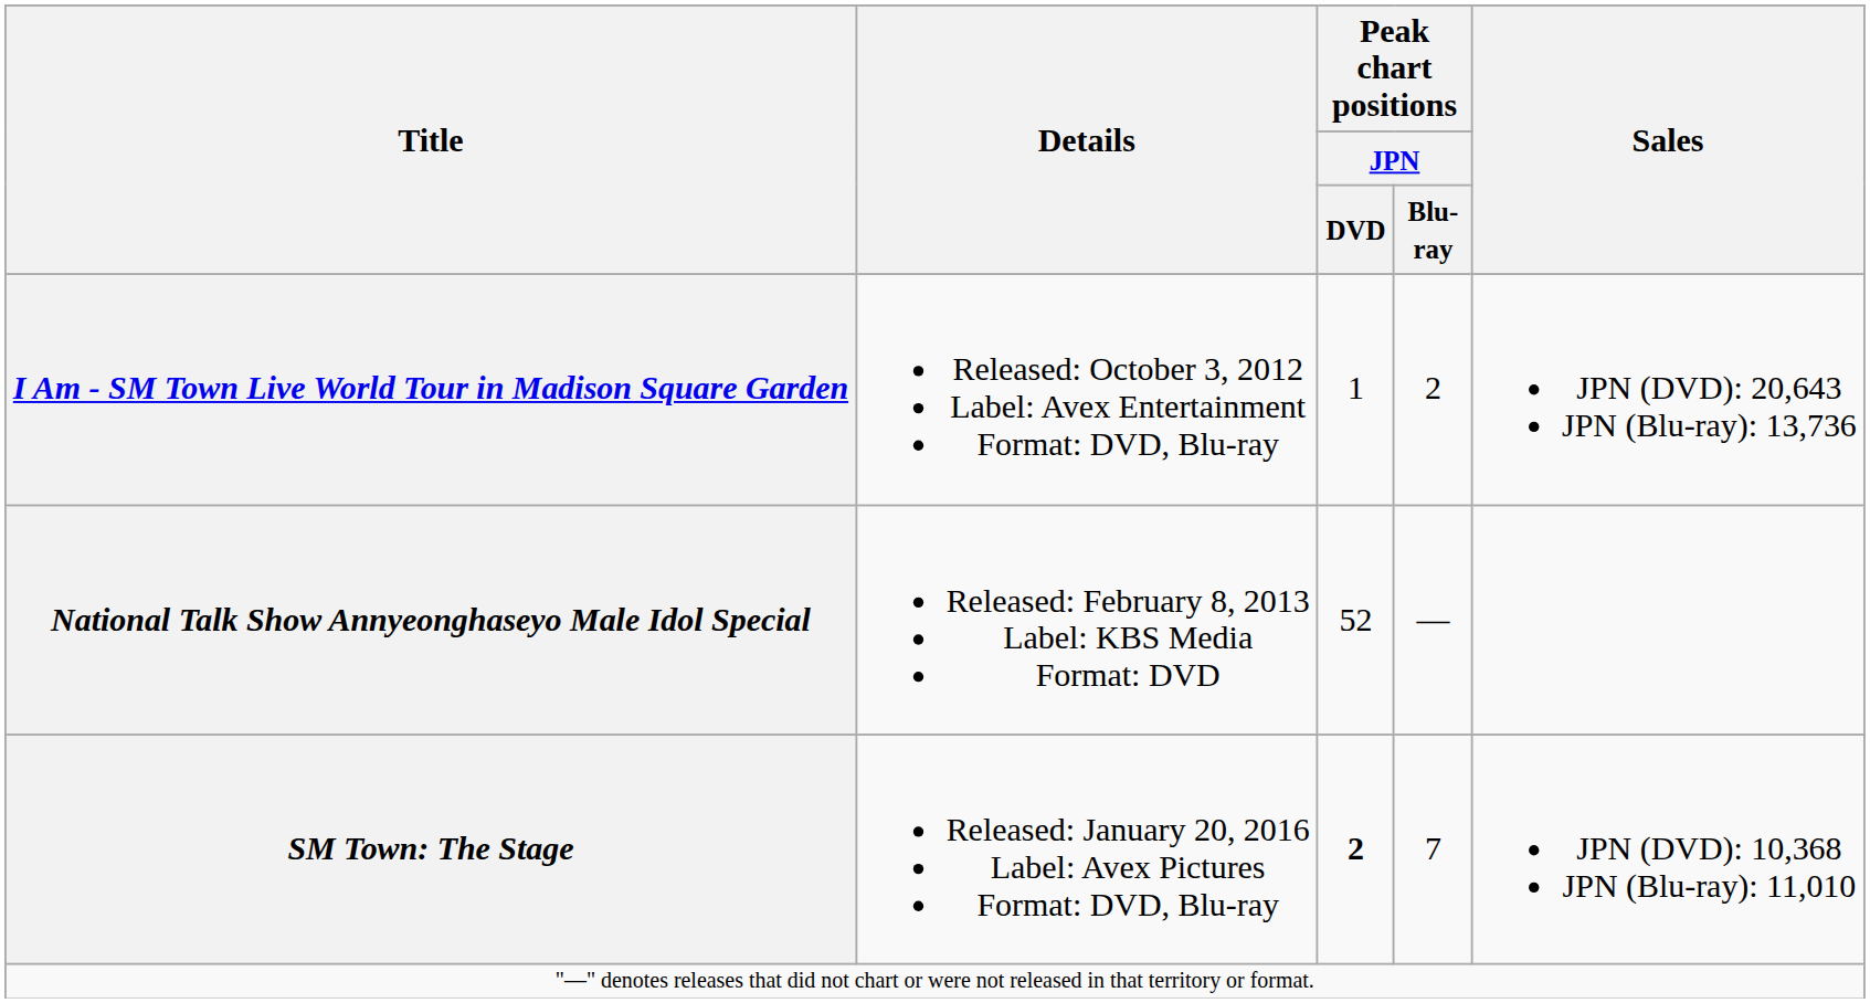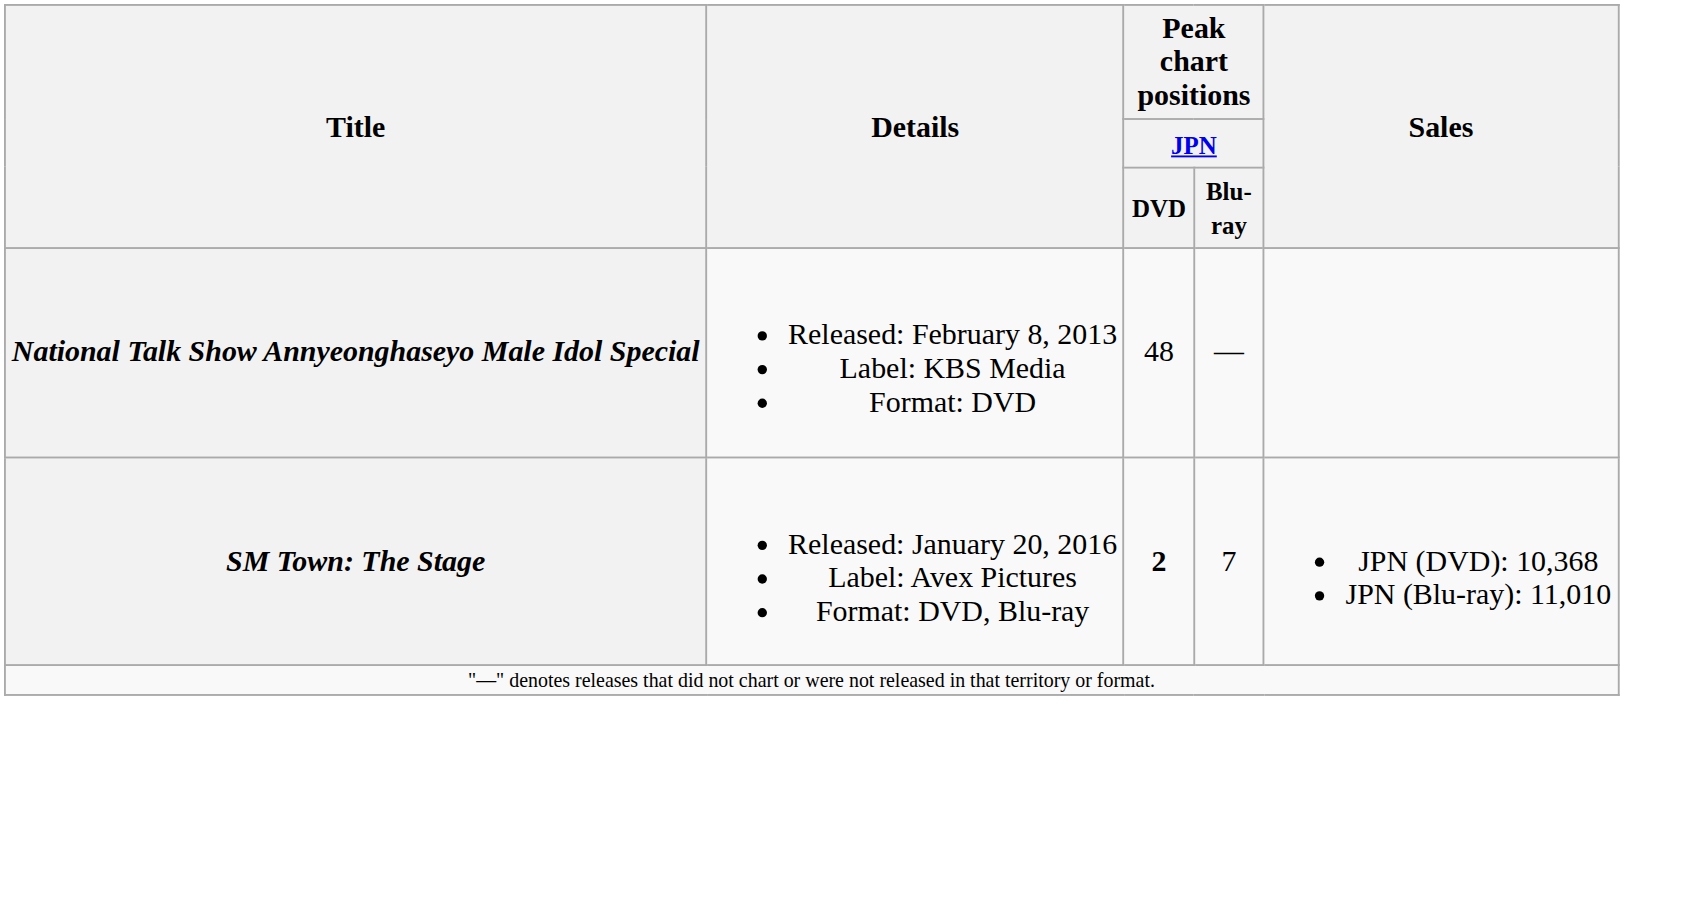- row: I Am - SM Town Live World Tour in Madison Square Garden | Released: October 3, 2012 Label: Avex Entertainment Format: DVD, Blu-ray | 1 | 2 | JPN (DVD): 20,643 JPN (Blu-ray): 13,736
National Talk Show Annyeonghaseyo Male Idol Special | Peak chart positions / JPN / DVD: 52 -> 48
